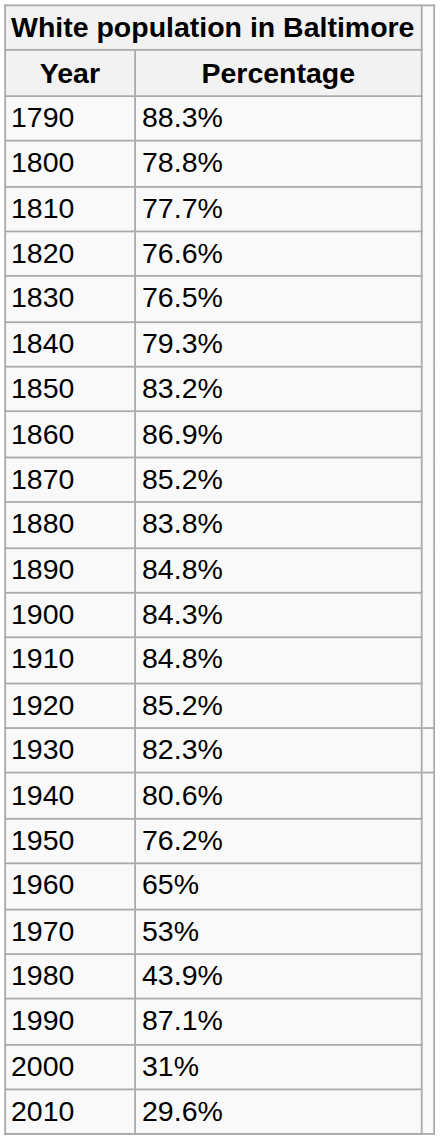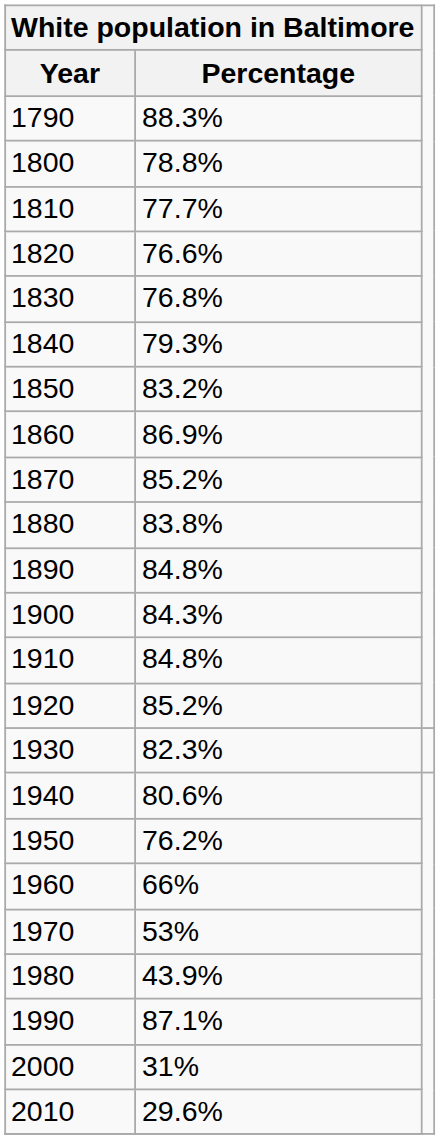1830 | White population in Baltimore / Percentage: 76.5% -> 76.8%
1960 | White population in Baltimore / Percentage: 65% -> 66%
